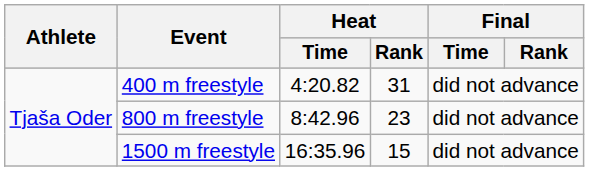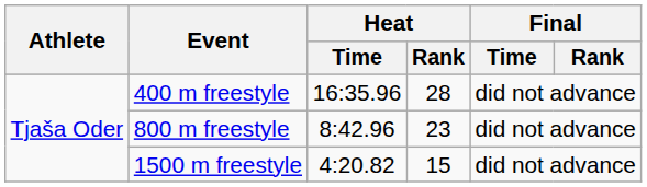400 m freestyle | Heat / Time: 4:20.82 -> 16:35.96
400 m freestyle | Heat / Rank: 31 -> 28
1500 m freestyle | Heat / Time: 16:35.96 -> 4:20.82
